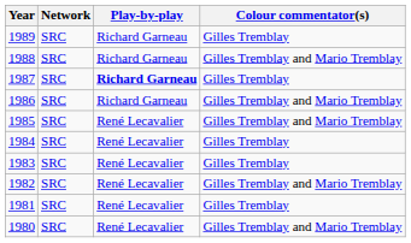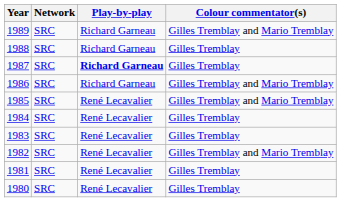1989 | Colour commentator(s): Gilles Tremblay -> Gilles Tremblay and Mario Tremblay
1988 | Colour commentator(s): Gilles Tremblay and Mario Tremblay -> Gilles Tremblay
1980 | Colour commentator(s): Gilles Tremblay and Mario Tremblay -> Gilles Tremblay
